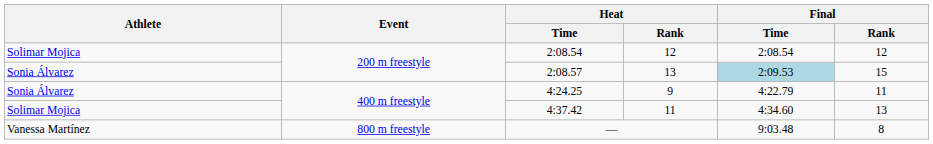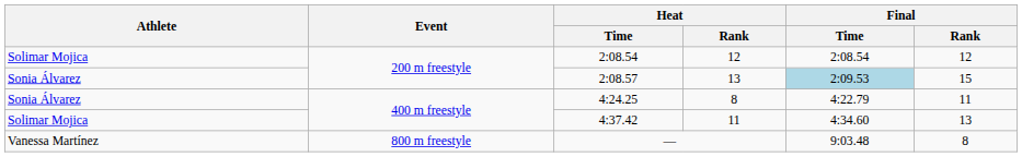4:24.25 | Heat / Rank: 9 -> 8
